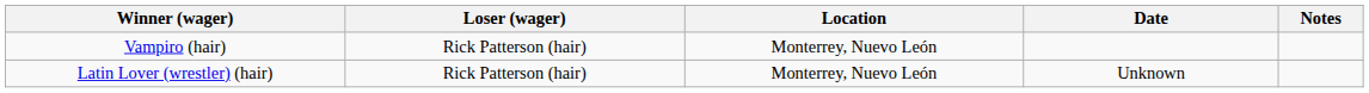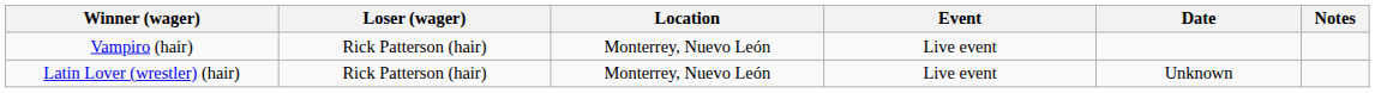+ column: Event | Live event | Live event
